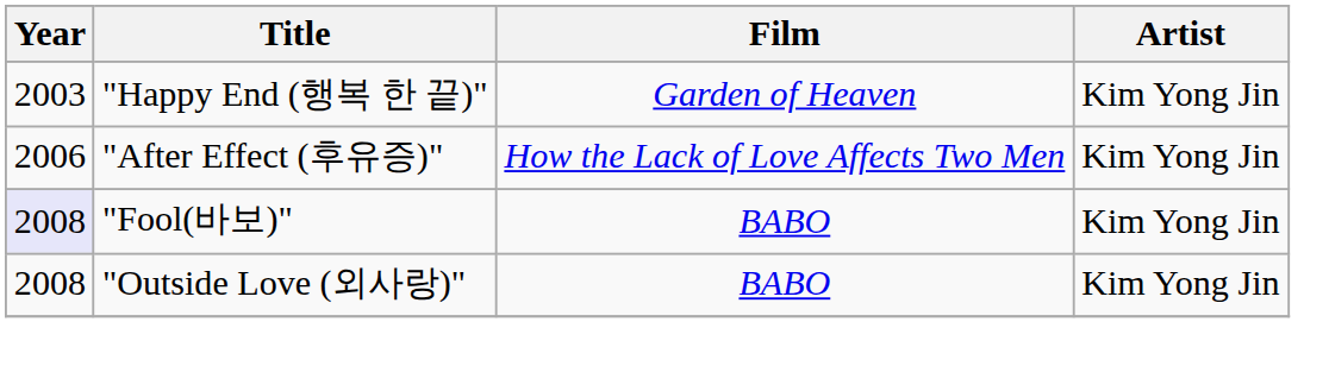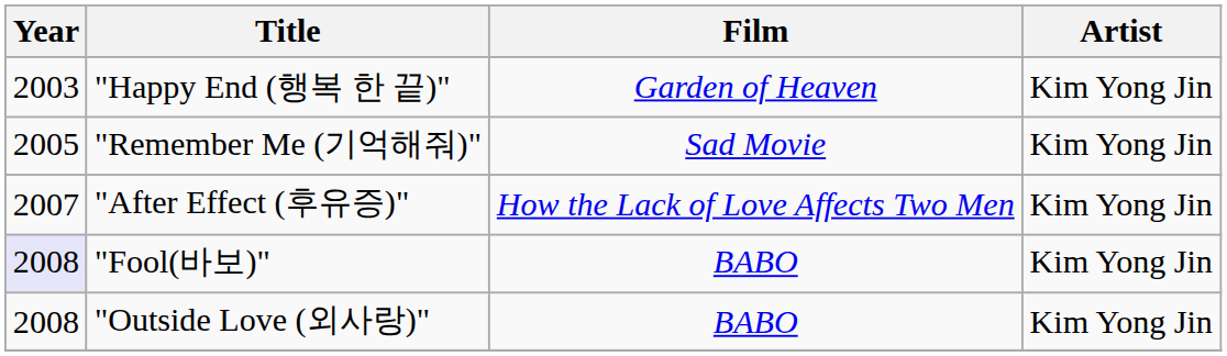+ row: 2005 | "Remember Me (기억해줘)" | Sad Movie | Kim Yong Jin
"After Effect (후유증)" | Year: 2006 -> 2007
